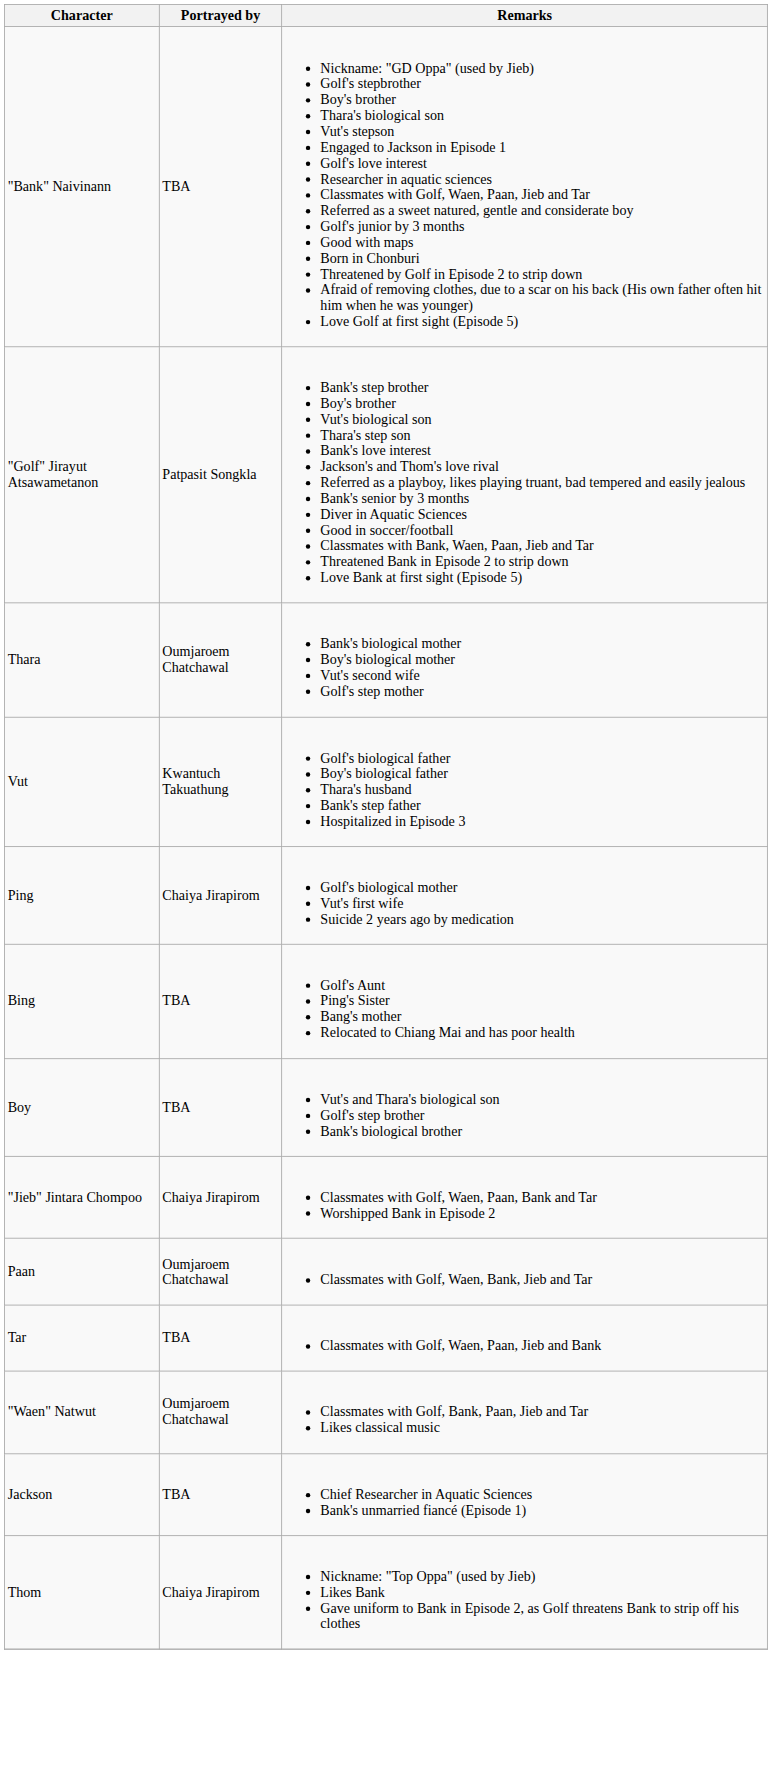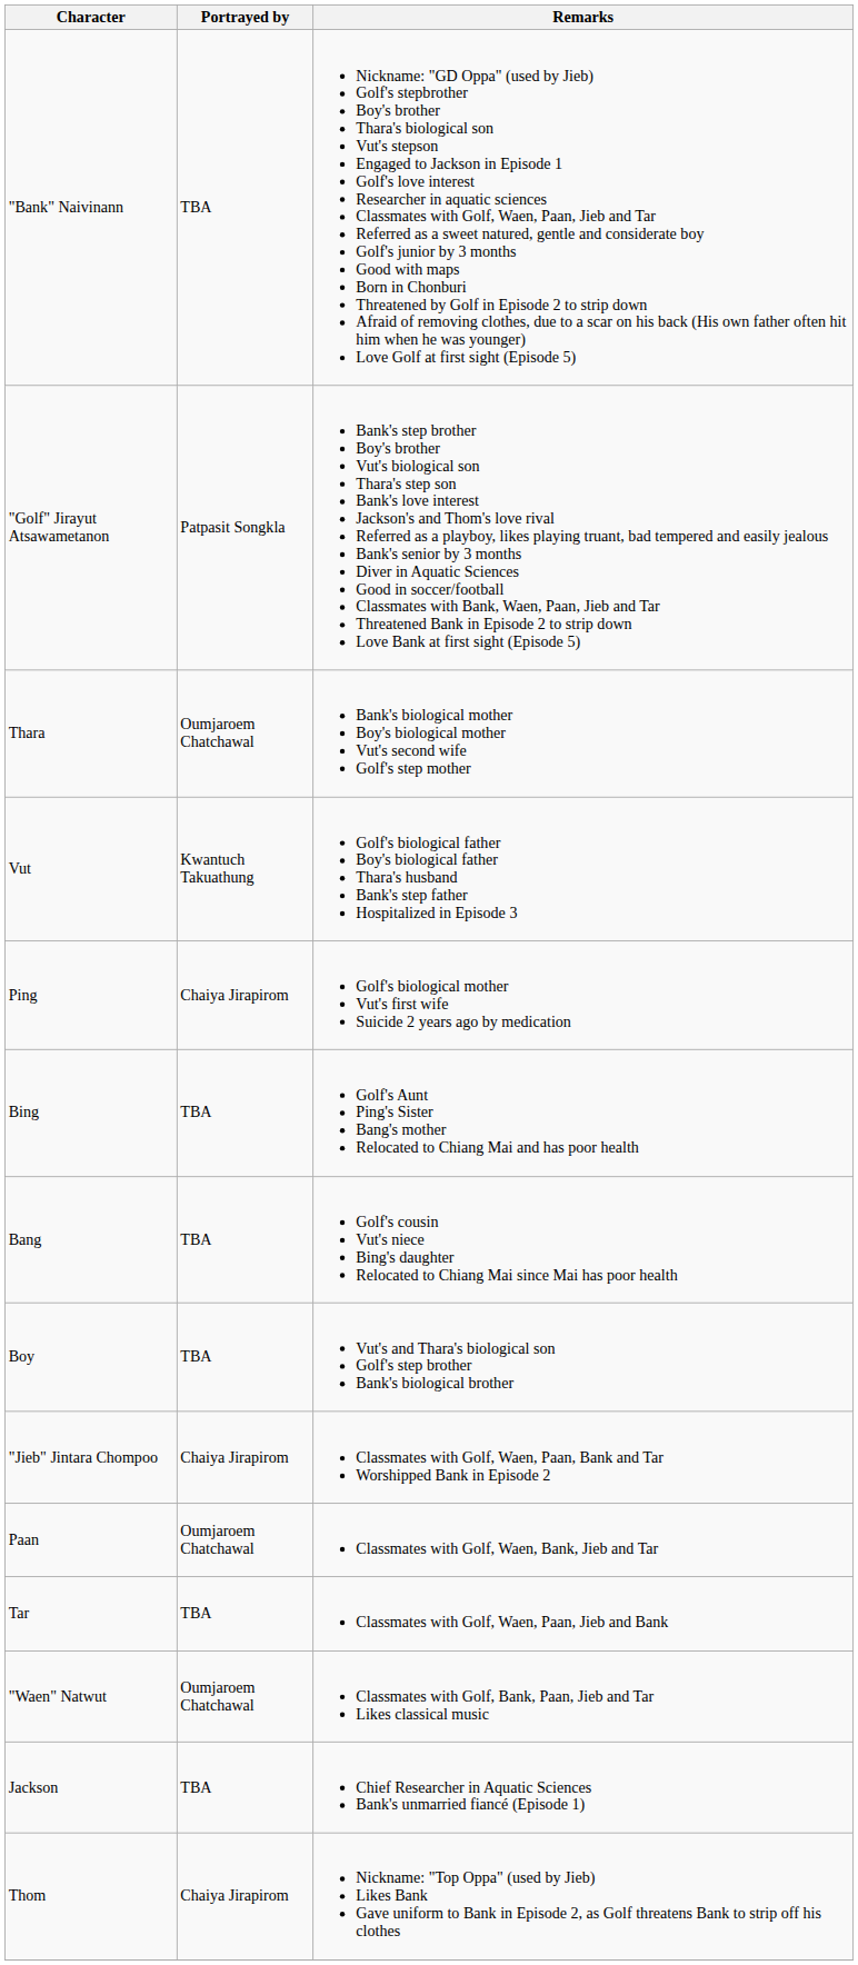+ row: Bang | TBA | Golf's cousin Vut's niece Bing's daughter Relocated to Chiang Mai since Mai has poor health
